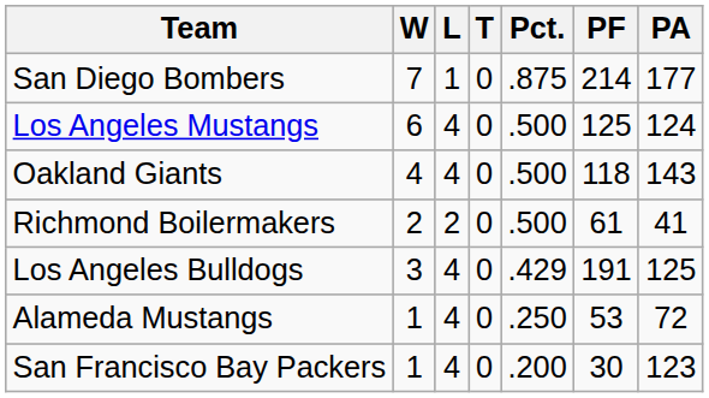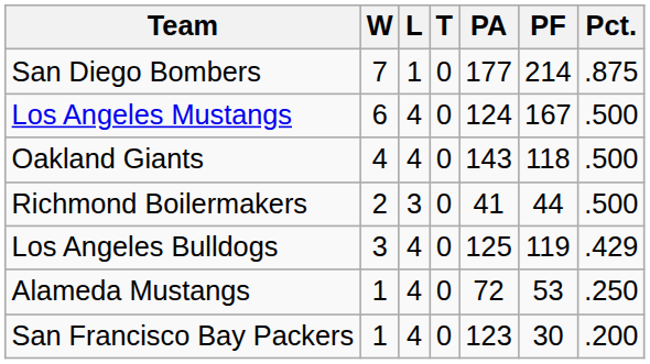columns swapped: Pct. <-> PA
Los Angeles Mustangs | PF: 125 -> 167
Richmond Boilermakers | L: 2 -> 3
Richmond Boilermakers | PF: 61 -> 44
Los Angeles Bulldogs | PF: 191 -> 119
